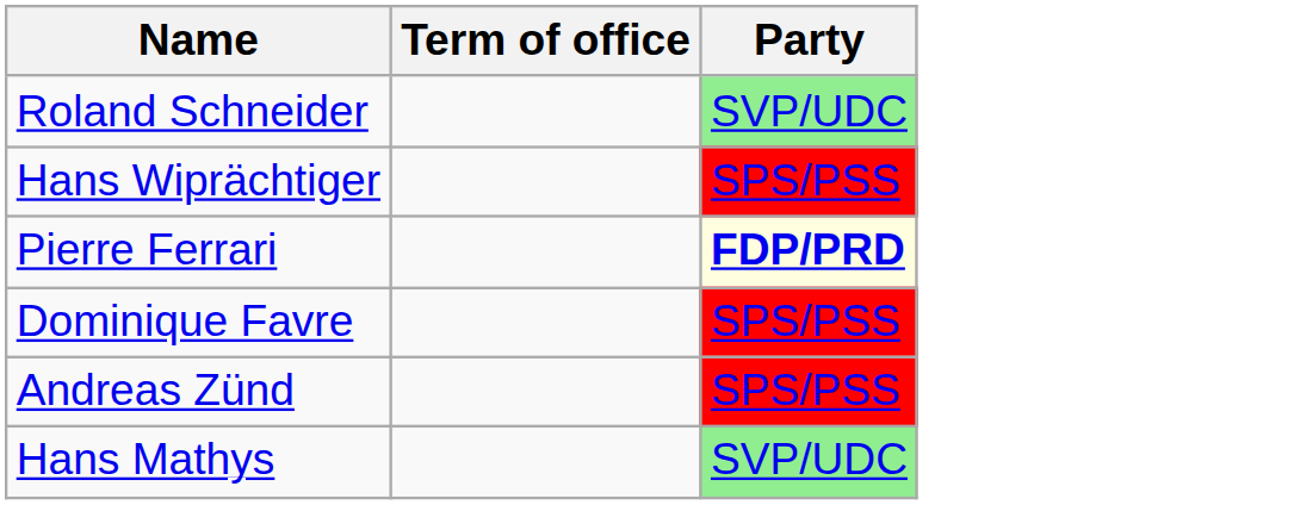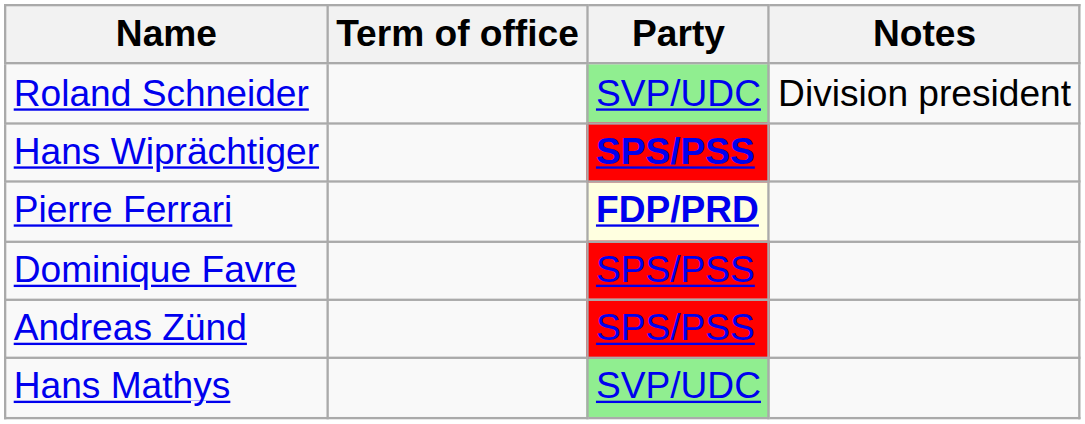+ column: Notes | Division president
Hans Wiprächtiger | Party: normal -> bold
